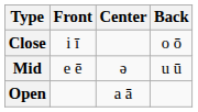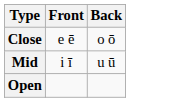- column: Center | ə | a ā
Close | Front: i ī -> e ē
Mid | Front: e ē -> i ī
